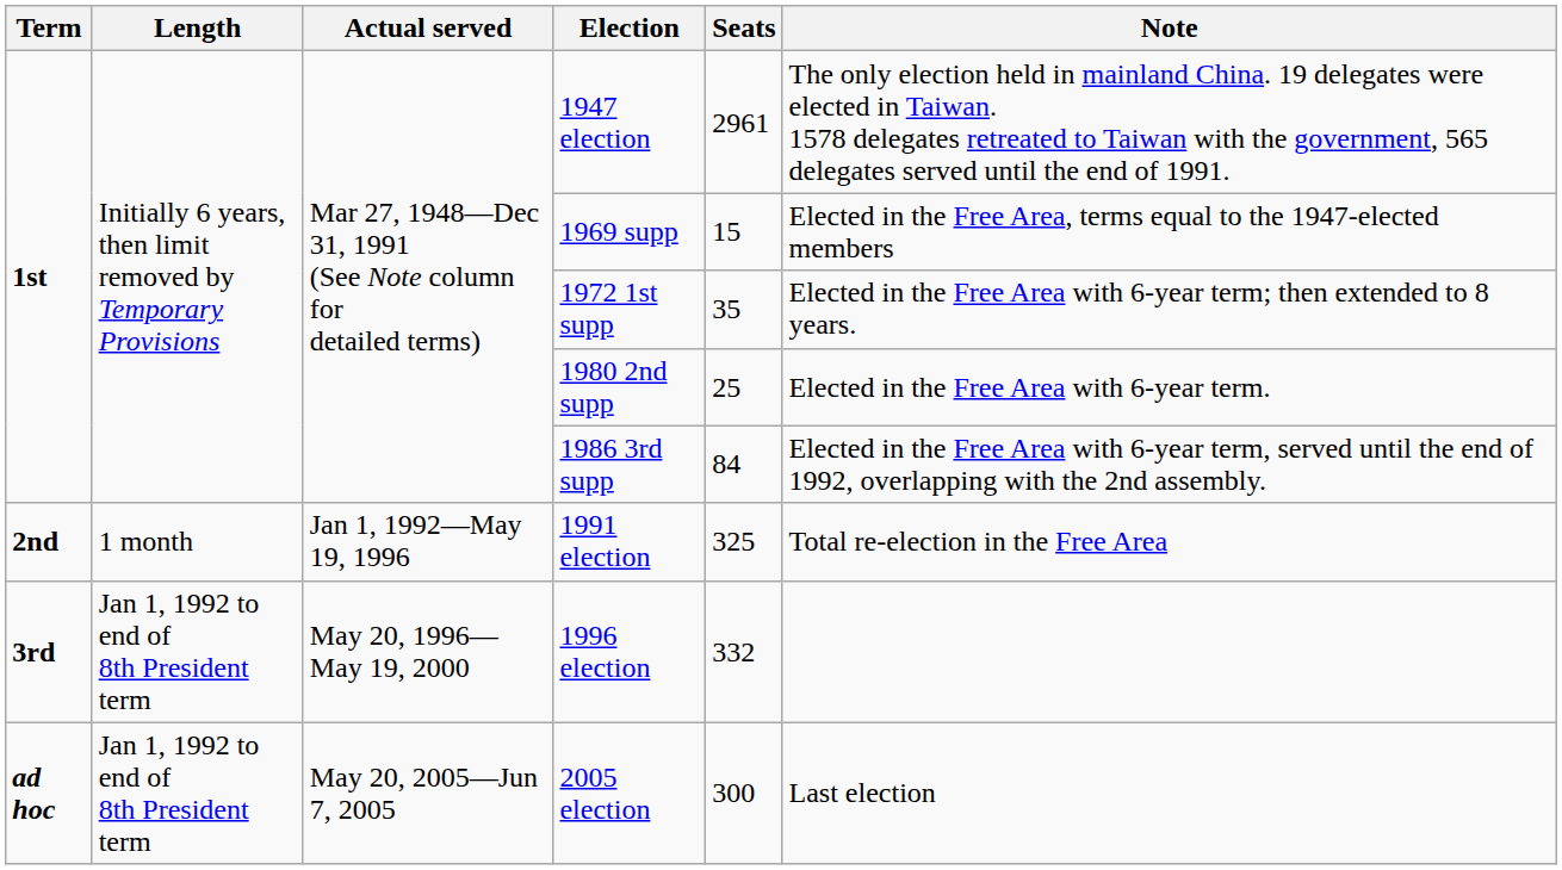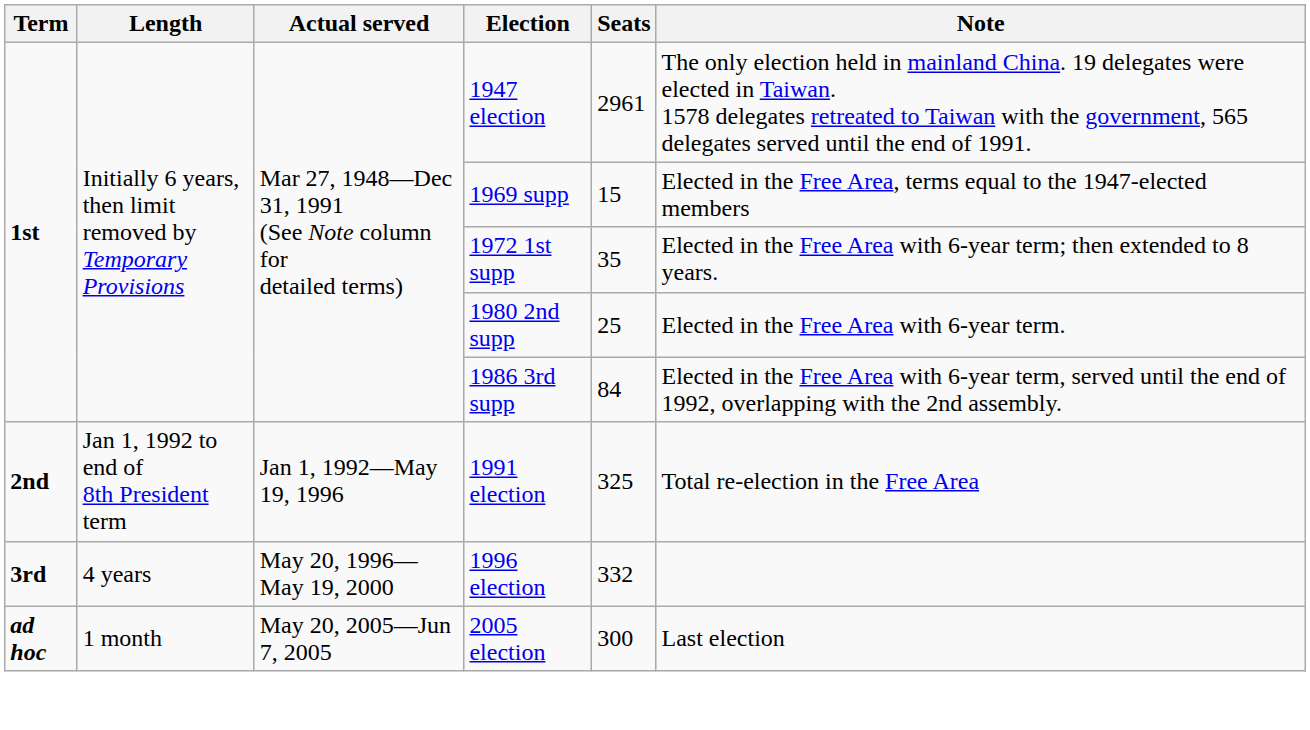1991 election | Length: 1 month -> Jan 1, 1992 to end of 8th President term
1996 election | Length: Jan 1, 1992 to end of 8th President term -> 4 years
2005 election | Length: Jan 1, 1992 to end of 8th President term -> 1 month
